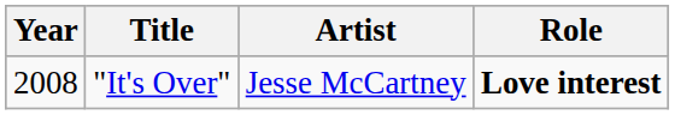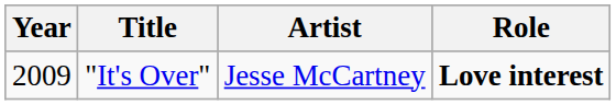"It's Over" | Year: 2008 -> 2009
